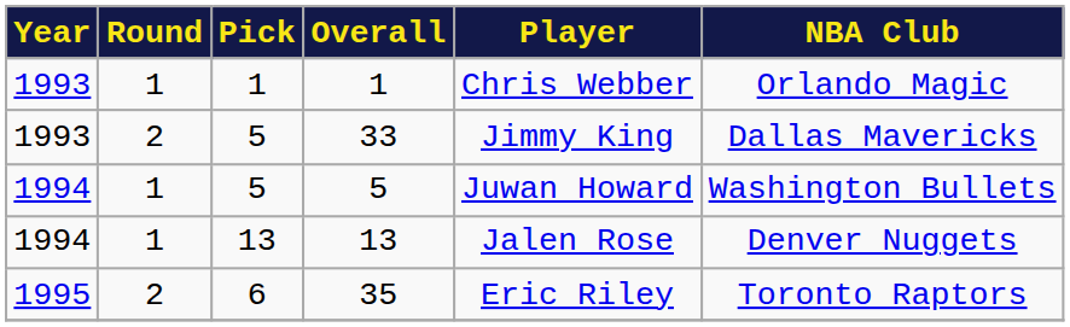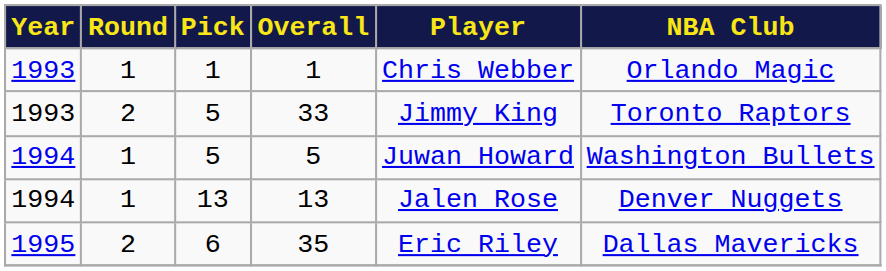33 | NBA Club: Dallas Mavericks -> Toronto Raptors
35 | NBA Club: Toronto Raptors -> Dallas Mavericks
